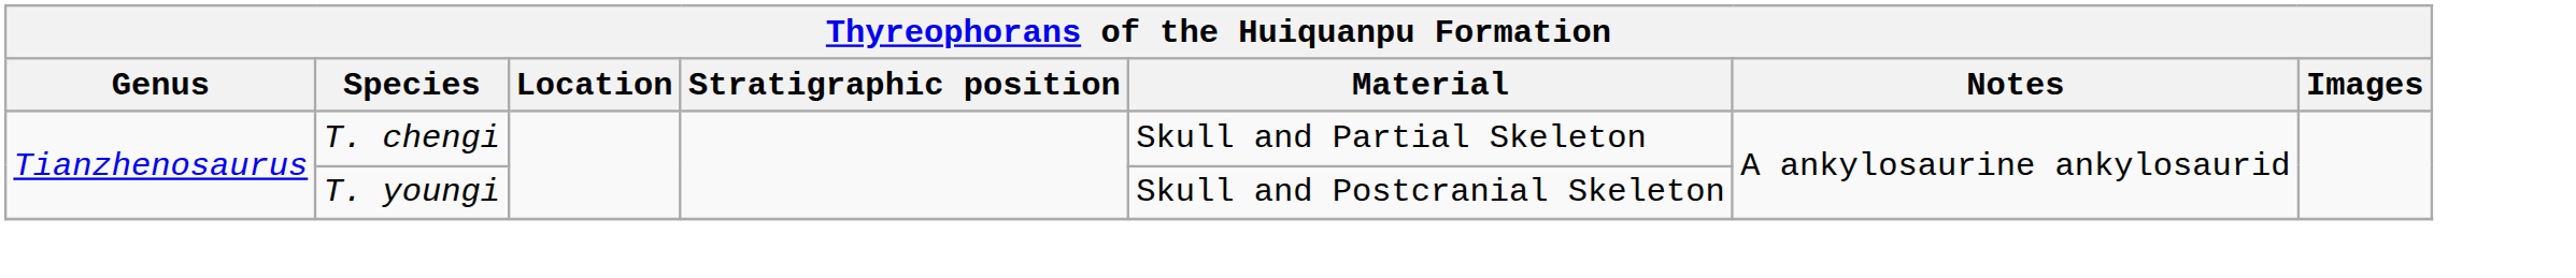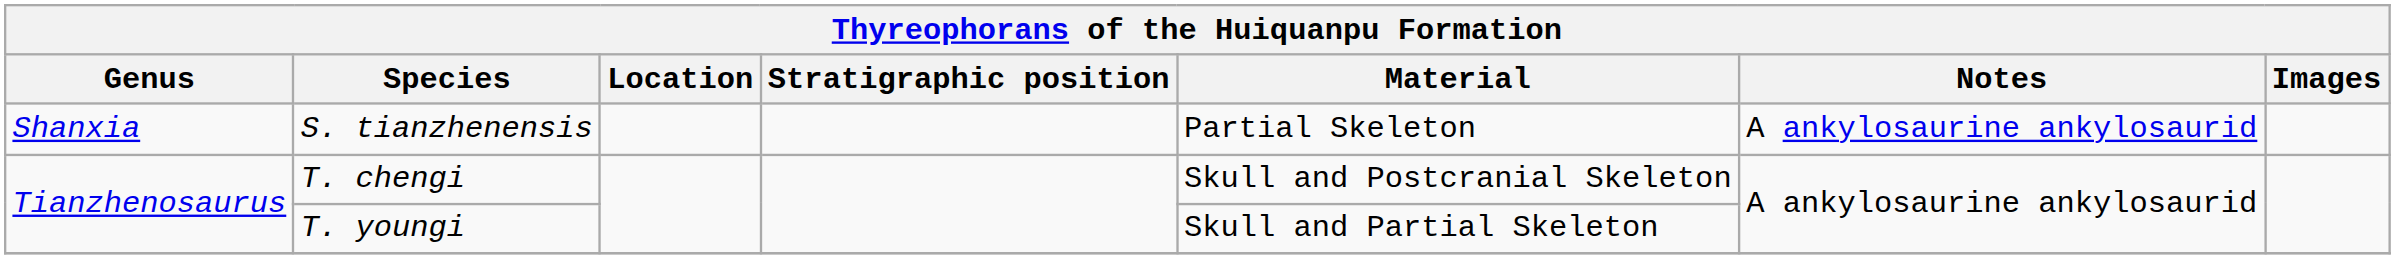+ row: Shanxia | S. tianzhenensis | Partial Skeleton | A ankylosaurine ankylosaurid
T. chengi | Material: Skull and Partial Skeleton -> Skull and Postcranial Skeleton
T. youngi | Material: Skull and Postcranial Skeleton -> Skull and Partial Skeleton
